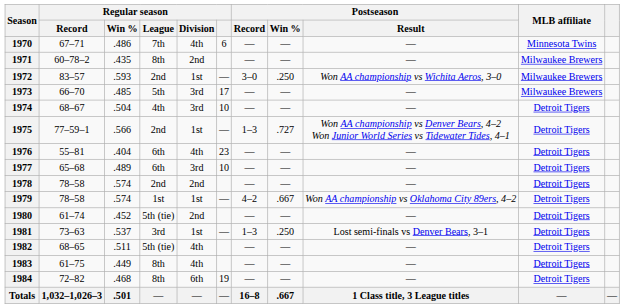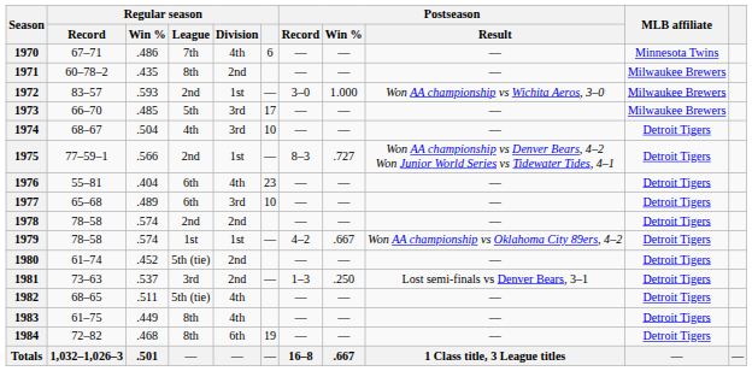1972 | Postseason / Win %: .250 -> 1.000
1975 | Postseason / Record: 1–3 -> 8–3
1981 | Regular season / Division: 1st -> 2nd
